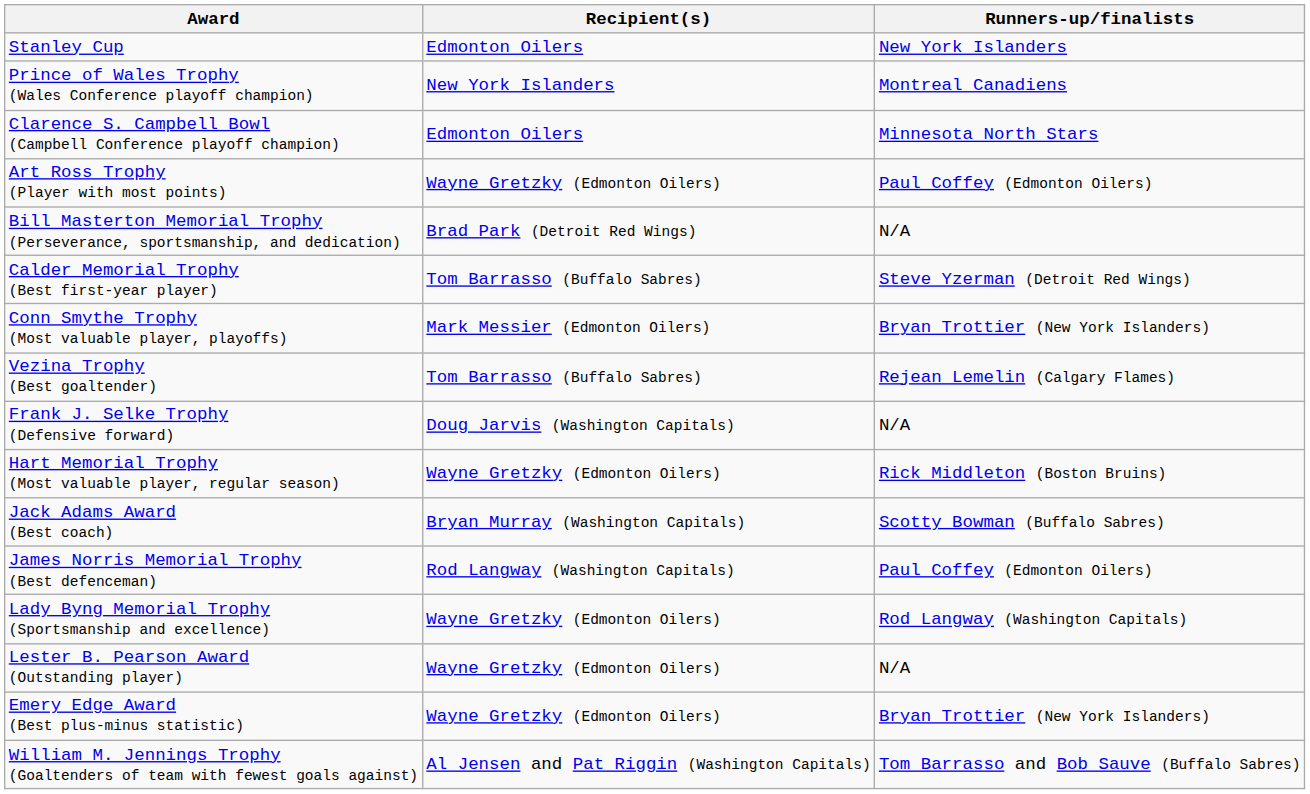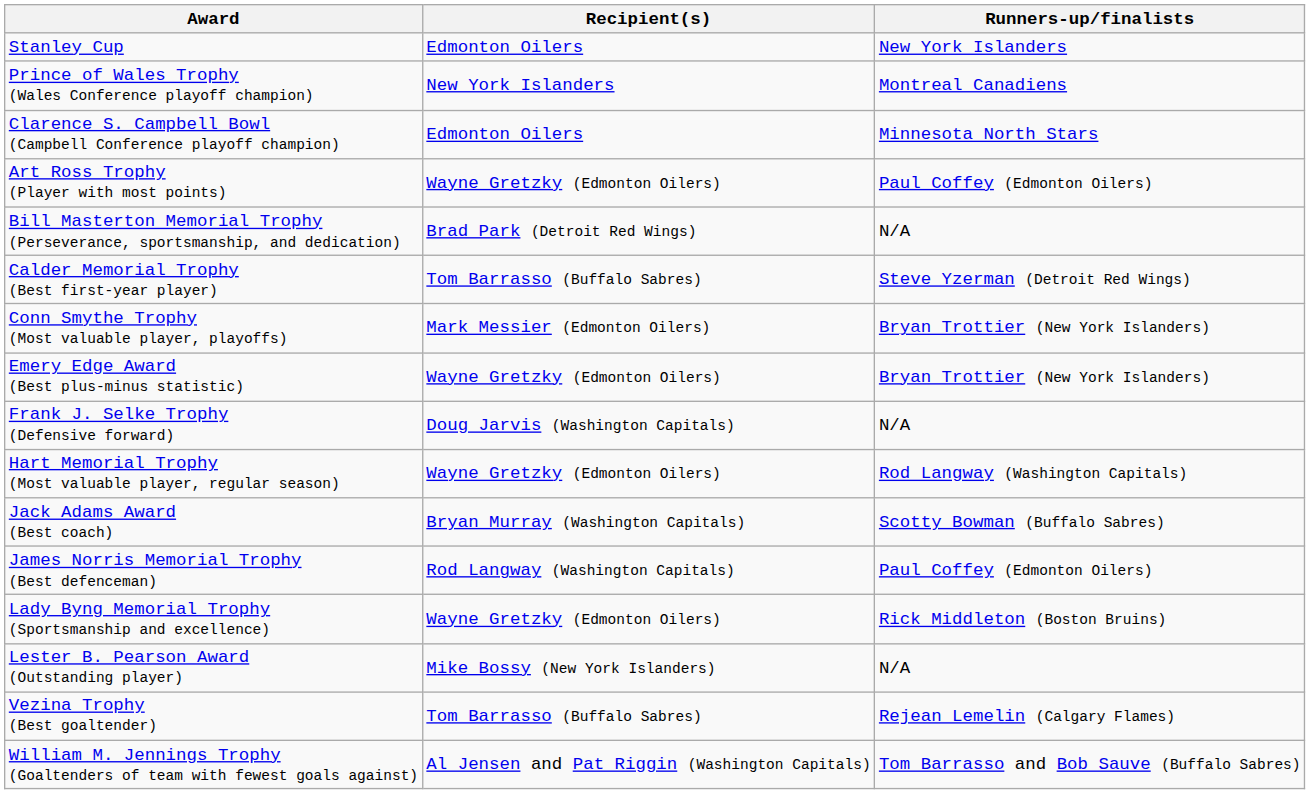rows swapped: Emery Edge Award (Best plus-minus statistic) <-> Vezina Trophy (Best goaltender)
Hart Memorial Trophy (Most valuable player, regular season) | Runners-up/finalists: Rick Middleton (Boston Bruins) -> Rod Langway (Washington Capitals)
Lady Byng Memorial Trophy (Sportsmanship and excellence) | Runners-up/finalists: Rod Langway (Washington Capitals) -> Rick Middleton (Boston Bruins)
Lester B. Pearson Award (Outstanding player) | Recipient(s): Wayne Gretzky (Edmonton Oilers) -> Mike Bossy (New York Islanders)
